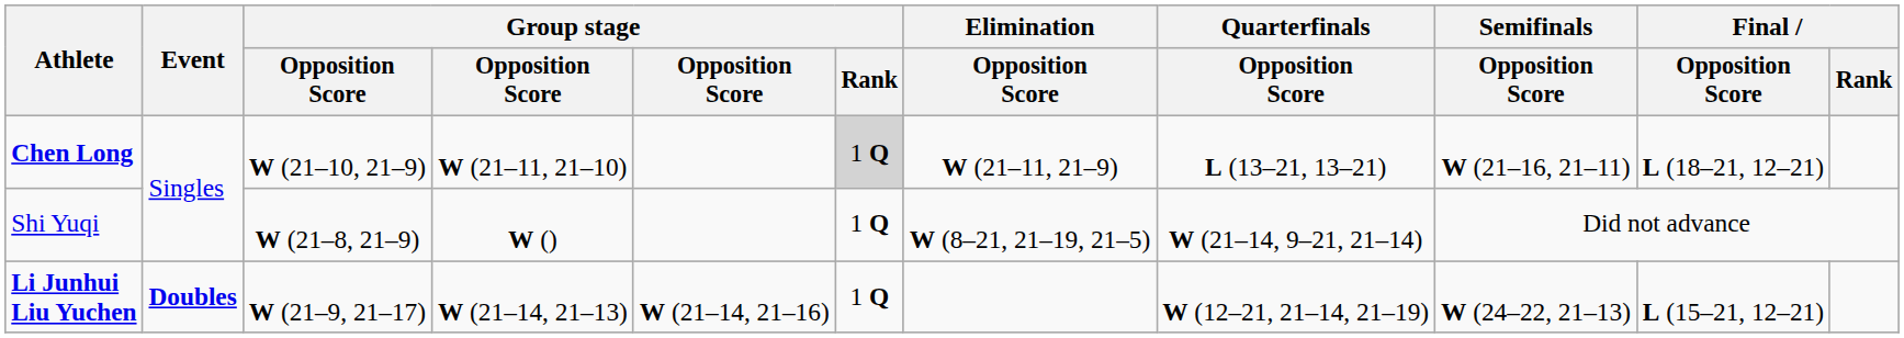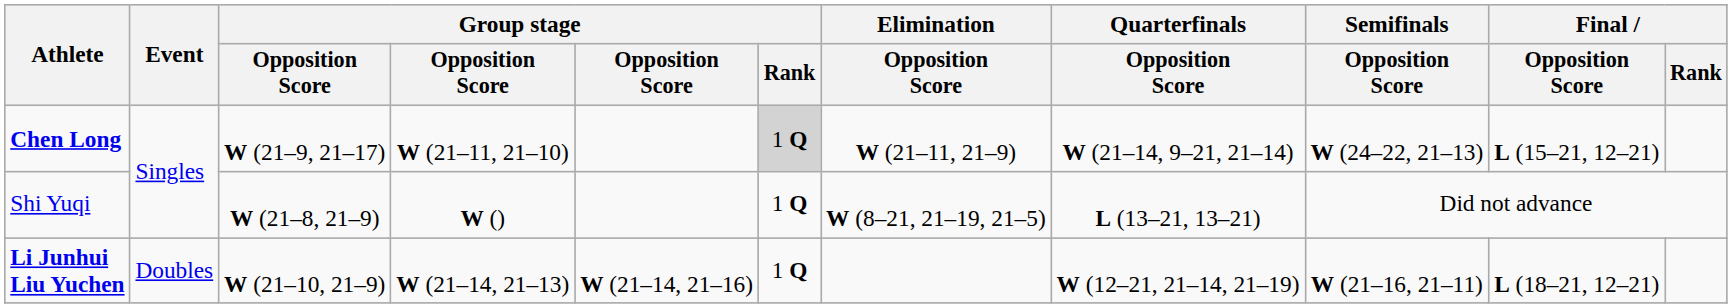Chen Long | column 3: W (21–10, 21–9) -> W (21–9, 21–17)
Chen Long | Quarterfinals / Opposition Score: L (13–21, 13–21) -> W (21–14, 9–21, 21–14)
Chen Long | Semifinals / Opposition Score: W (21–16, 21–11) -> W (24–22, 21–13)
Chen Long | Final / Opposition Score: L (18–21, 12–21) -> L (15–21, 12–21)
Shi Yuqi | Quarterfinals / Opposition Score: W (21–14, 9–21, 21–14) -> L (13–21, 13–21)
Li Junhui Liu Yuchen | Event: bold -> normal
Li Junhui Liu Yuchen | column 3: W (21–9, 21–17) -> W (21–10, 21–9)
Li Junhui Liu Yuchen | Semifinals / Opposition Score: W (24–22, 21–13) -> W (21–16, 21–11)
Li Junhui Liu Yuchen | Final / Opposition Score: L (15–21, 12–21) -> L (18–21, 12–21)
